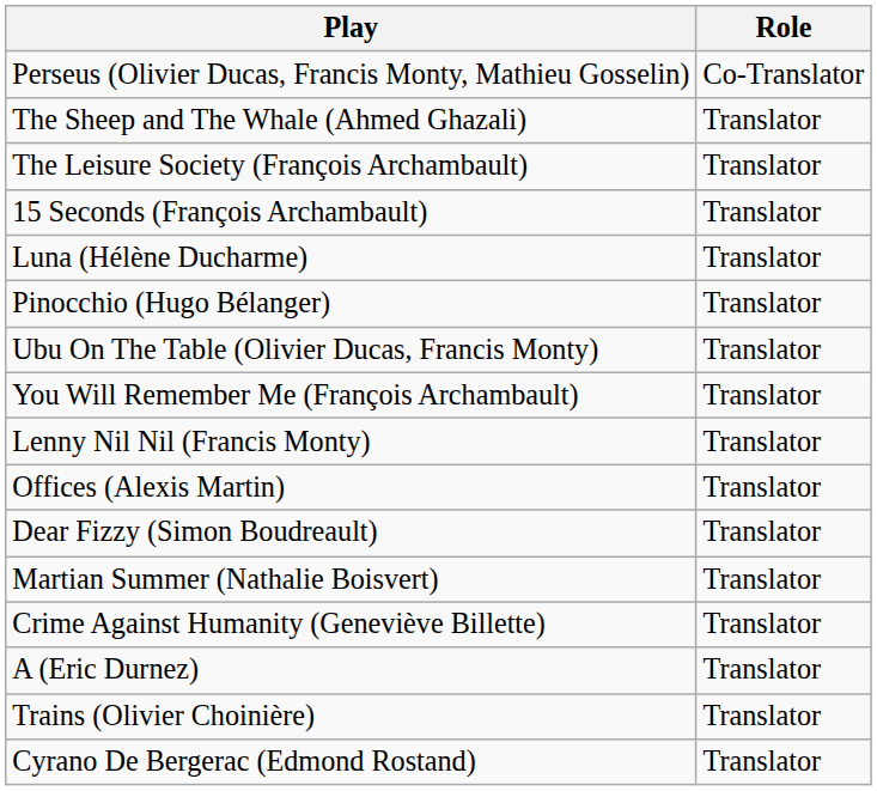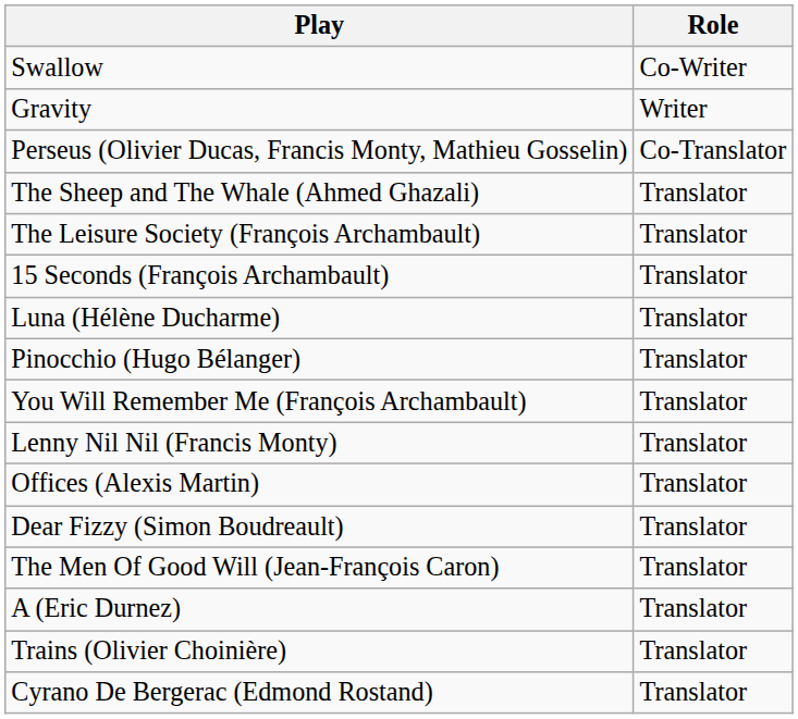+ row: Swallow | Co-Writer
+ row: Gravity | Writer
- row: Ubu On The Table (Olivier Ducas, Francis Monty) | Translator
+ row: The Men Of Good Will (Jean-François Caron) | Translator
- row: Martian Summer (Nathalie Boisvert) | Translator
- row: Crime Against Humanity (Geneviève Billette) | Translator
